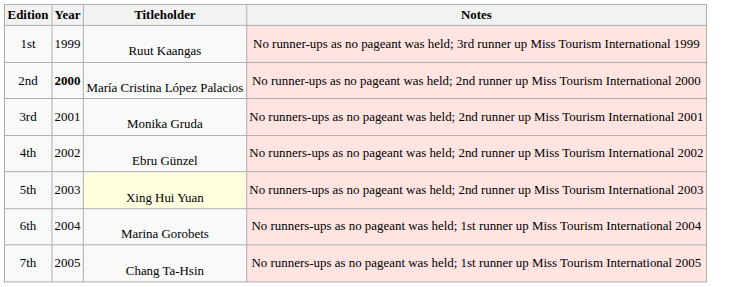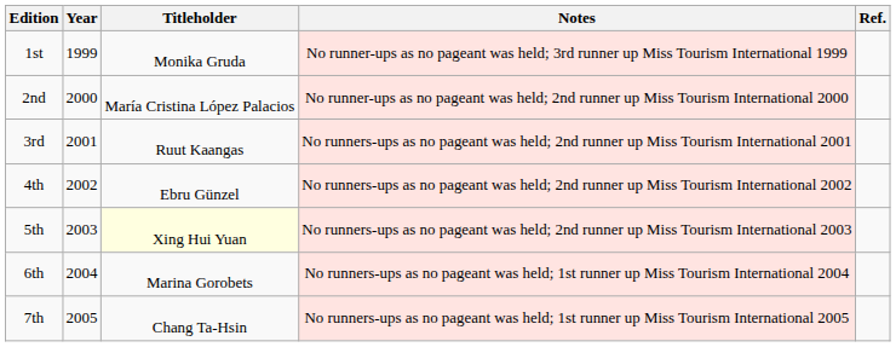+ column: Ref.
1st | Titleholder: Ruut Kaangas -> Monika Gruda
2nd | Year: bold -> normal
3rd | Titleholder: Monika Gruda -> Ruut Kaangas
